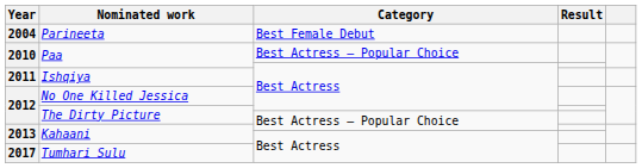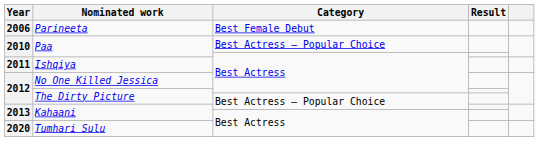Parineeta | Year: 2004 -> 2006
Tumhari Sulu | Year: 2017 -> 2020
